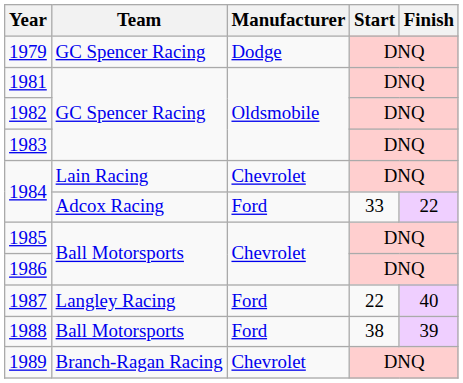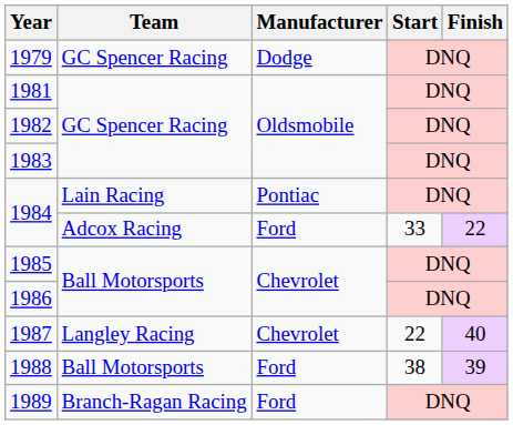1984 / Lain Racing | Manufacturer: Chevrolet -> Pontiac
1987 | Manufacturer: Ford -> Chevrolet
1989 | Manufacturer: Chevrolet -> Ford
